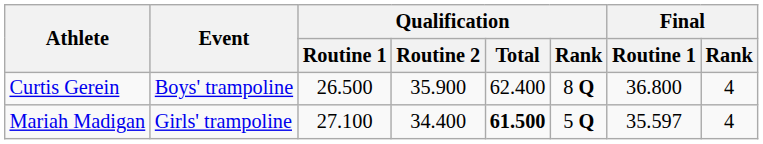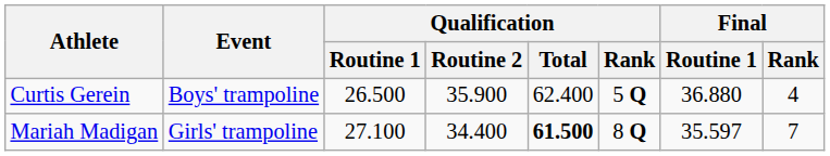Curtis Gerein | Qualification / Rank: 8 Q -> 5 Q
Curtis Gerein | Final / Routine 1: 36.800 -> 36.880
Mariah Madigan | Qualification / Rank: 5 Q -> 8 Q
Mariah Madigan | Final / Rank: 4 -> 7
